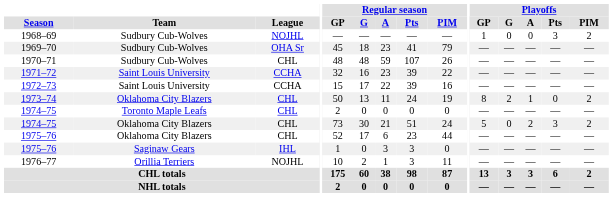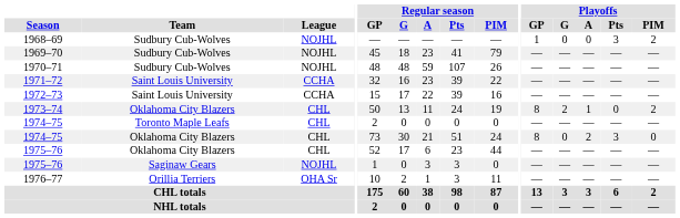1969–70 | League: OHA Sr -> NOJHL
1970–71 | League: CHL -> NOJHL
1974–75 / Oklahoma City Blazers | Playoffs / GP: 5 -> 8
1974–75 / Oklahoma City Blazers | Playoffs / PIM: 2 -> 0
1975–76 / Saginaw Gears | League: IHL -> NOJHL
1976–77 | League: NOJHL -> OHA Sr
